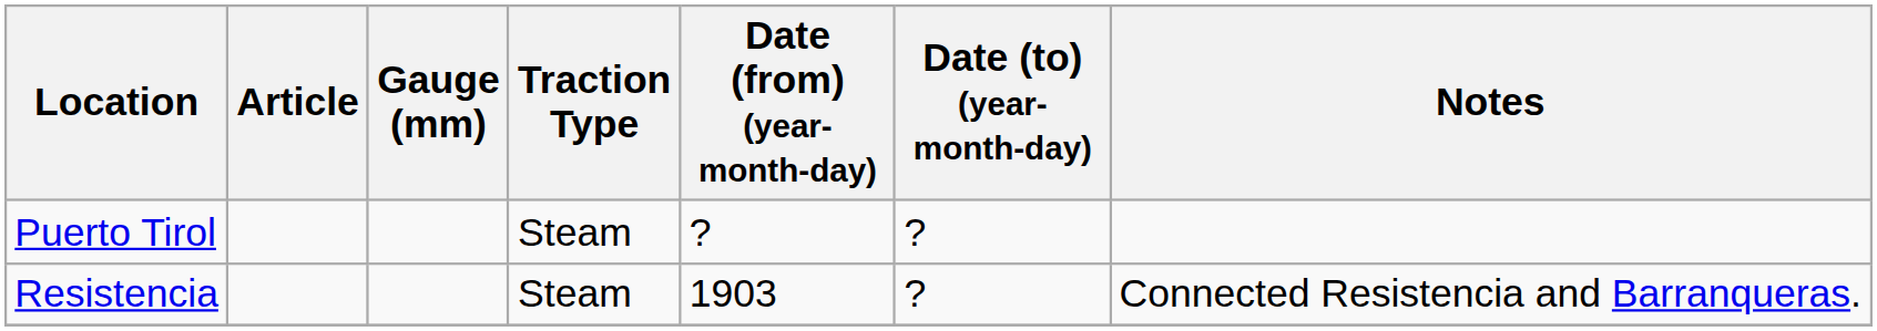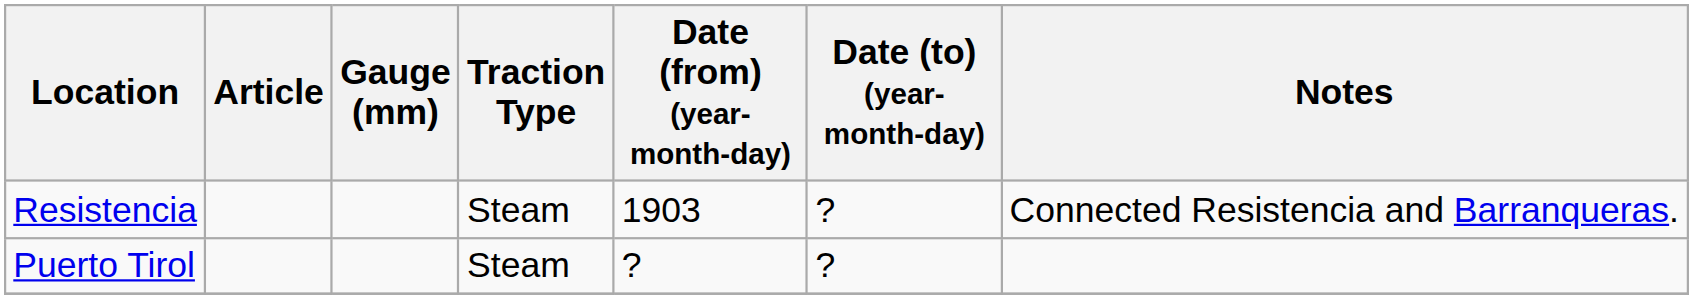rows swapped: Puerto Tirol <-> Resistencia
